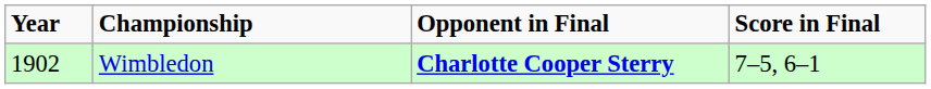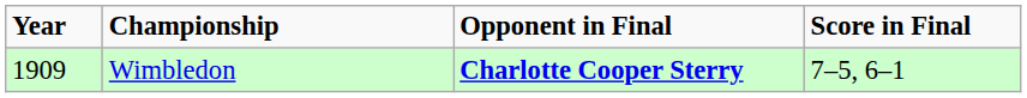Wimbledon | Year: 1902 -> 1909
